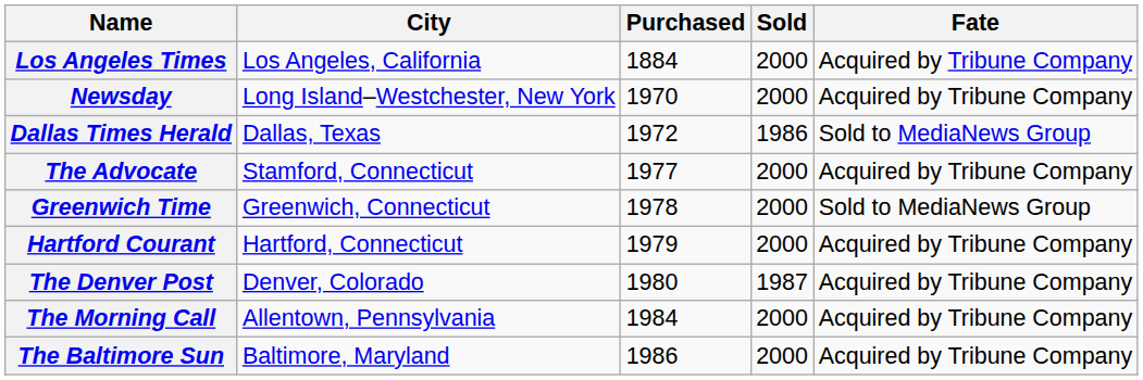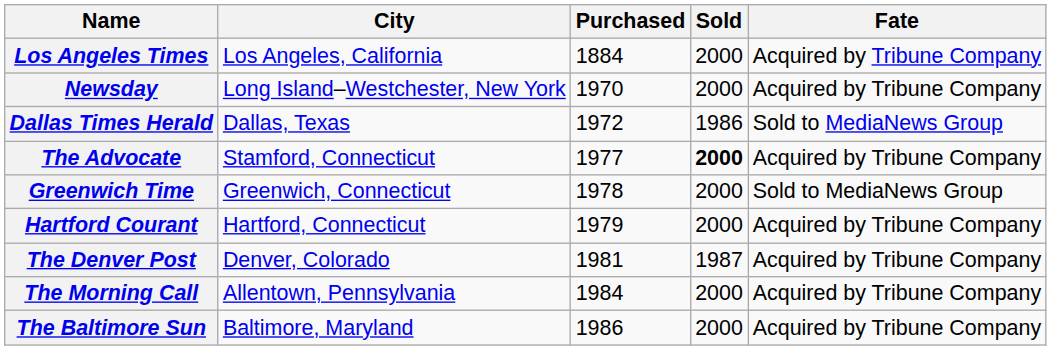The Advocate | Sold: normal -> bold
The Denver Post | Purchased: 1980 -> 1981
